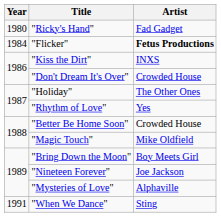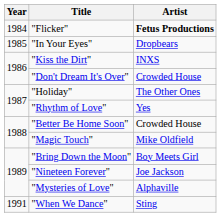- row: 1980 | "Ricky's Hand" | Fad Gadget
+ row: 1985 | "In Your Eyes" | Dropbears
